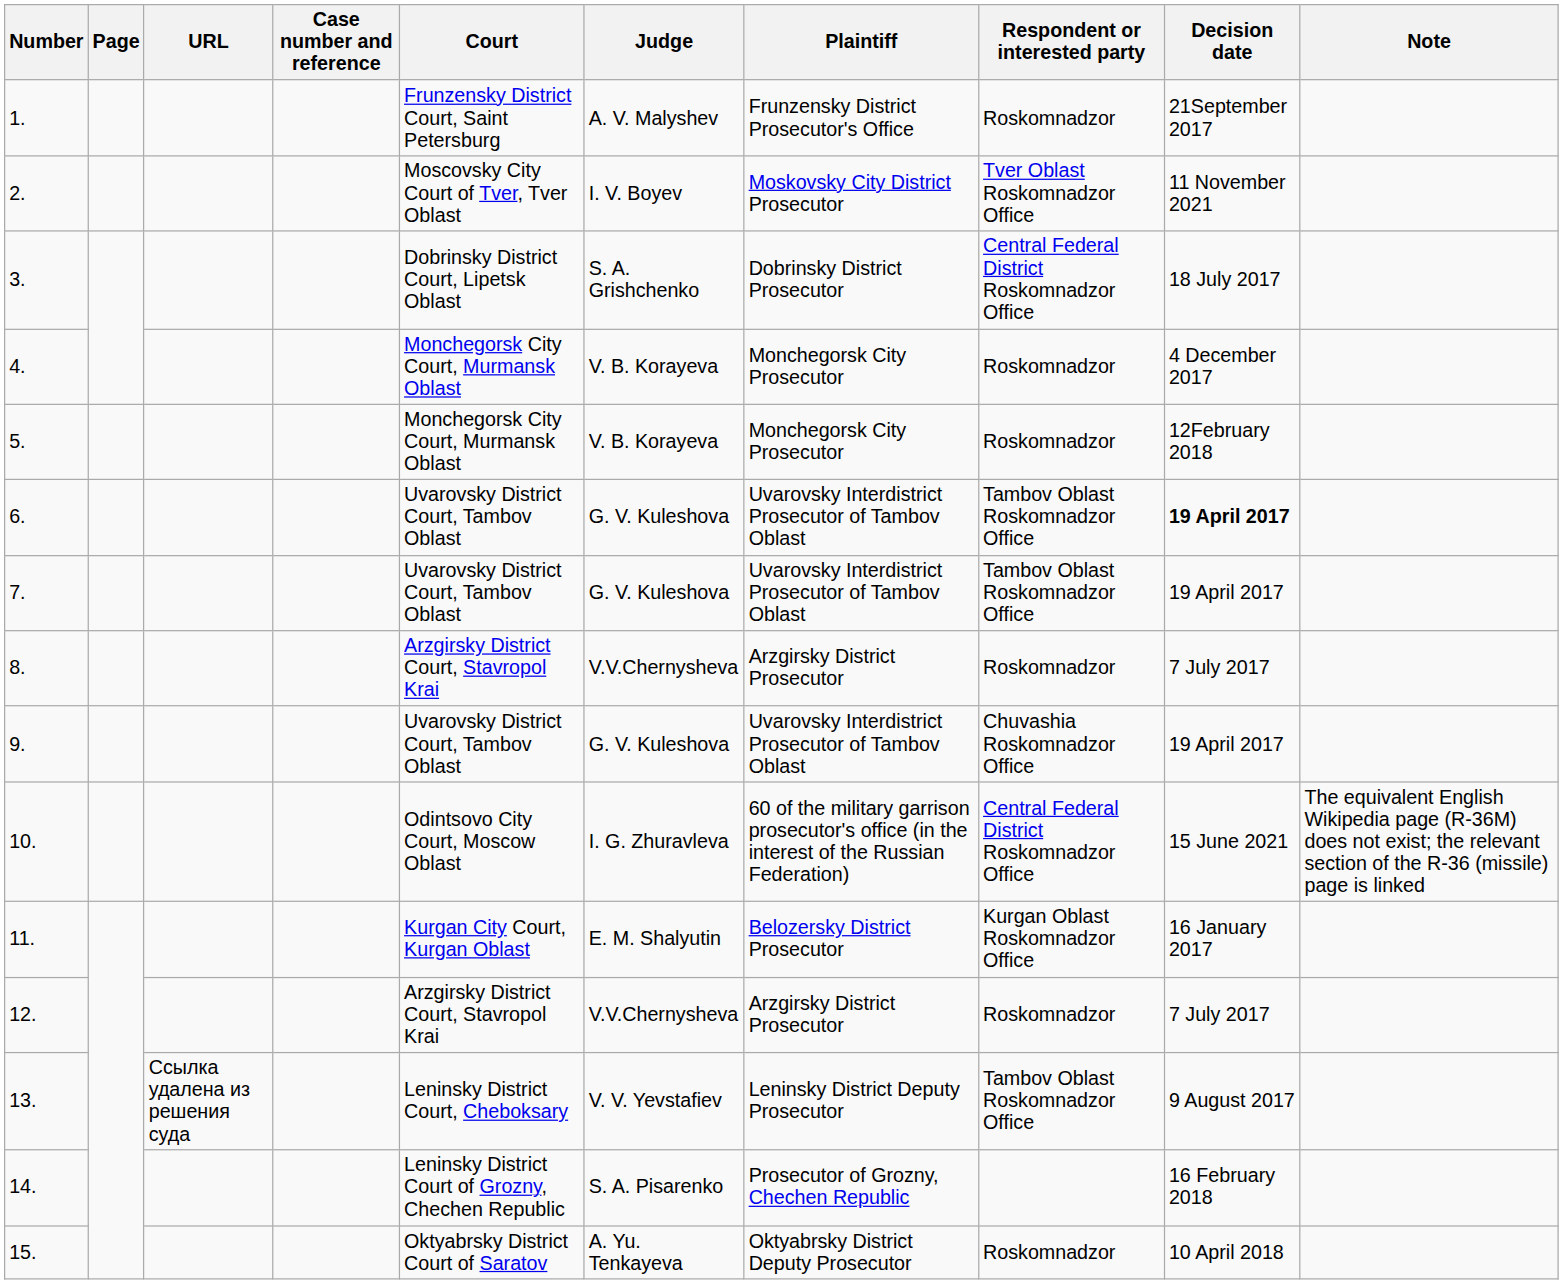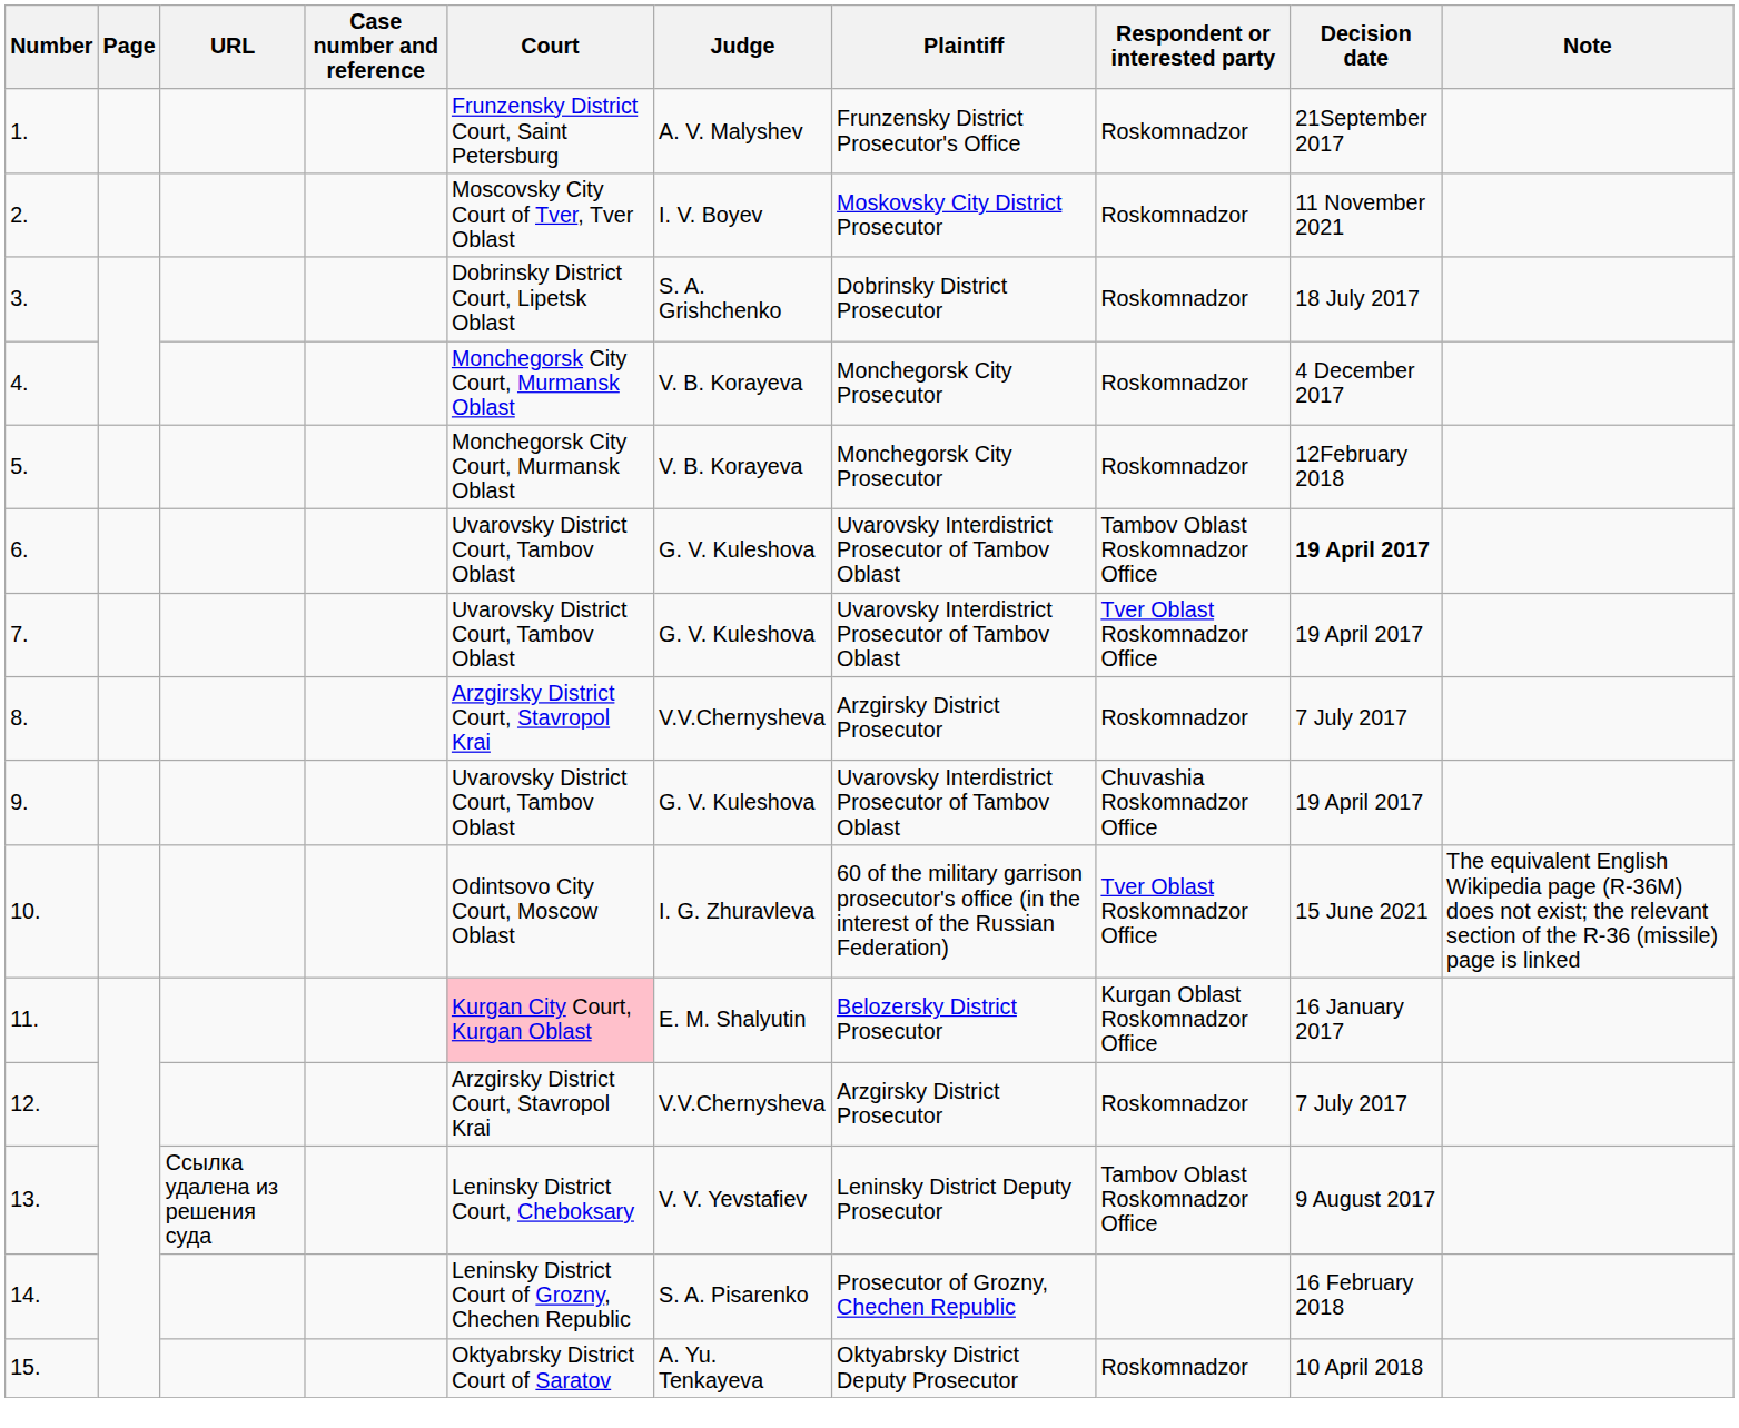2. | Respondent or interested party: Tver Oblast Roskomnadzor Office -> Roskomnadzor
3. | Respondent or interested party: Central Federal District Roskomnadzor Office -> Roskomnadzor
7. | Respondent or interested party: Tambov Oblast Roskomnadzor Office -> Tver Oblast Roskomnadzor Office
10. | Respondent or interested party: Central Federal District Roskomnadzor Office -> Tver Oblast Roskomnadzor Office
11. | Court: no background -> pink background
